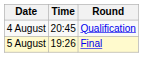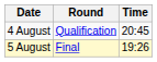columns swapped: Time <-> Round
